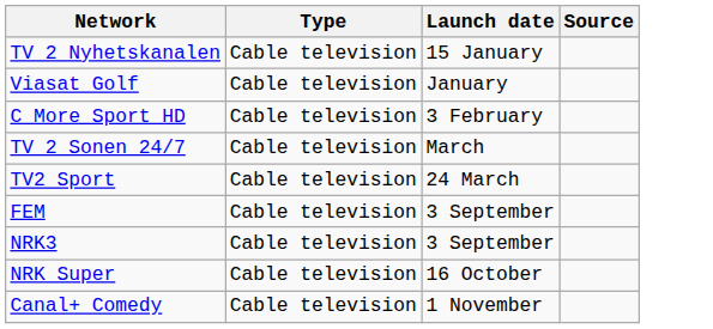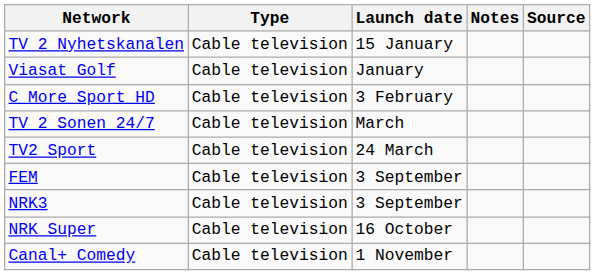+ column: Notes
